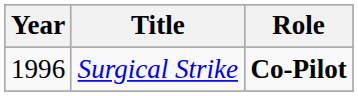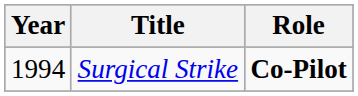Surgical Strike | Year: 1996 -> 1994
